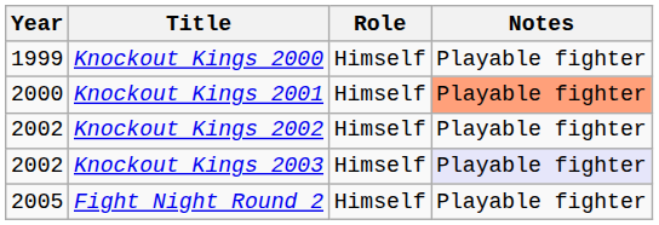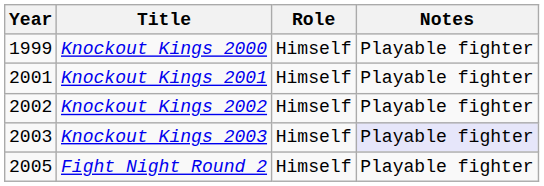Knockout Kings 2001 | Year: 2000 -> 2001
Knockout Kings 2001 | Notes: lightsalmon background -> no background
Knockout Kings 2003 | Year: 2002 -> 2003
